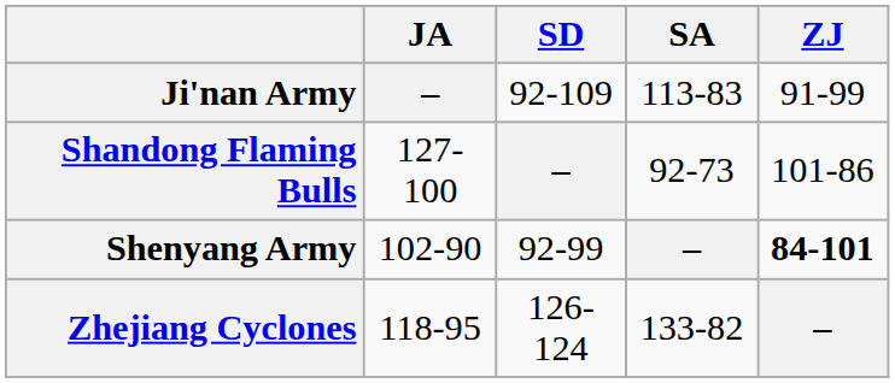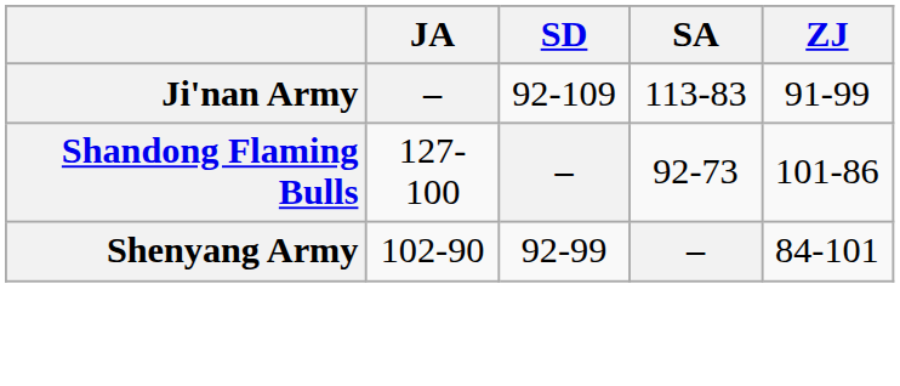Shenyang Army | ZJ: bold -> normal
- row: Zhejiang Cyclones | 118-95 | 126-124 | 133-82 | –
